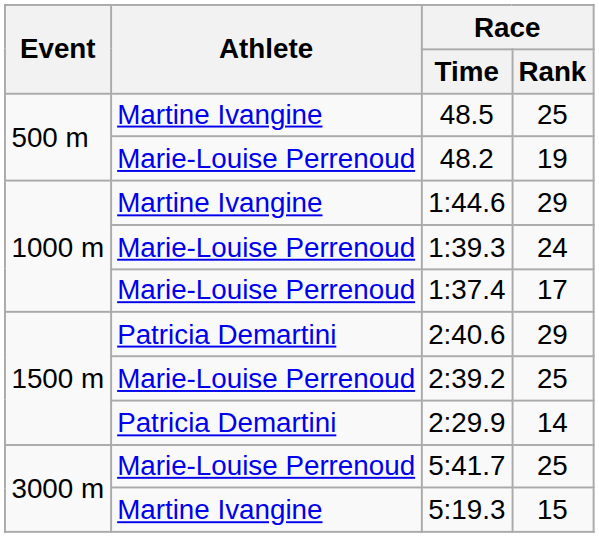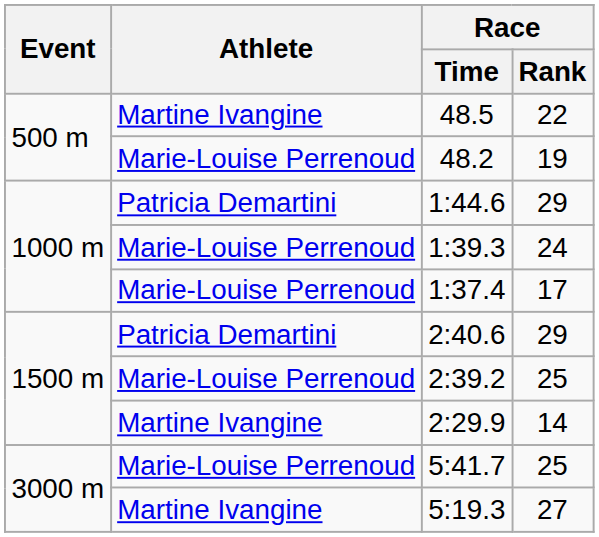48.5 | Race / Rank: 25 -> 22
1:44.6 | Athlete: Martine Ivangine -> Patricia Demartini
2:29.9 | Athlete: Patricia Demartini -> Martine Ivangine
5:19.3 | Race / Rank: 15 -> 27
